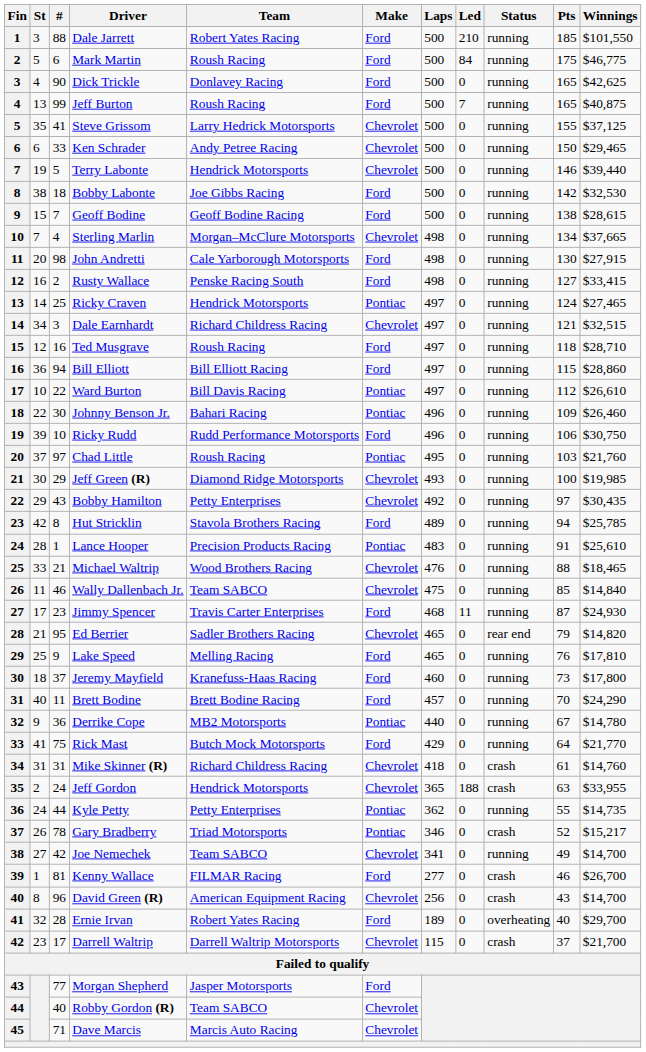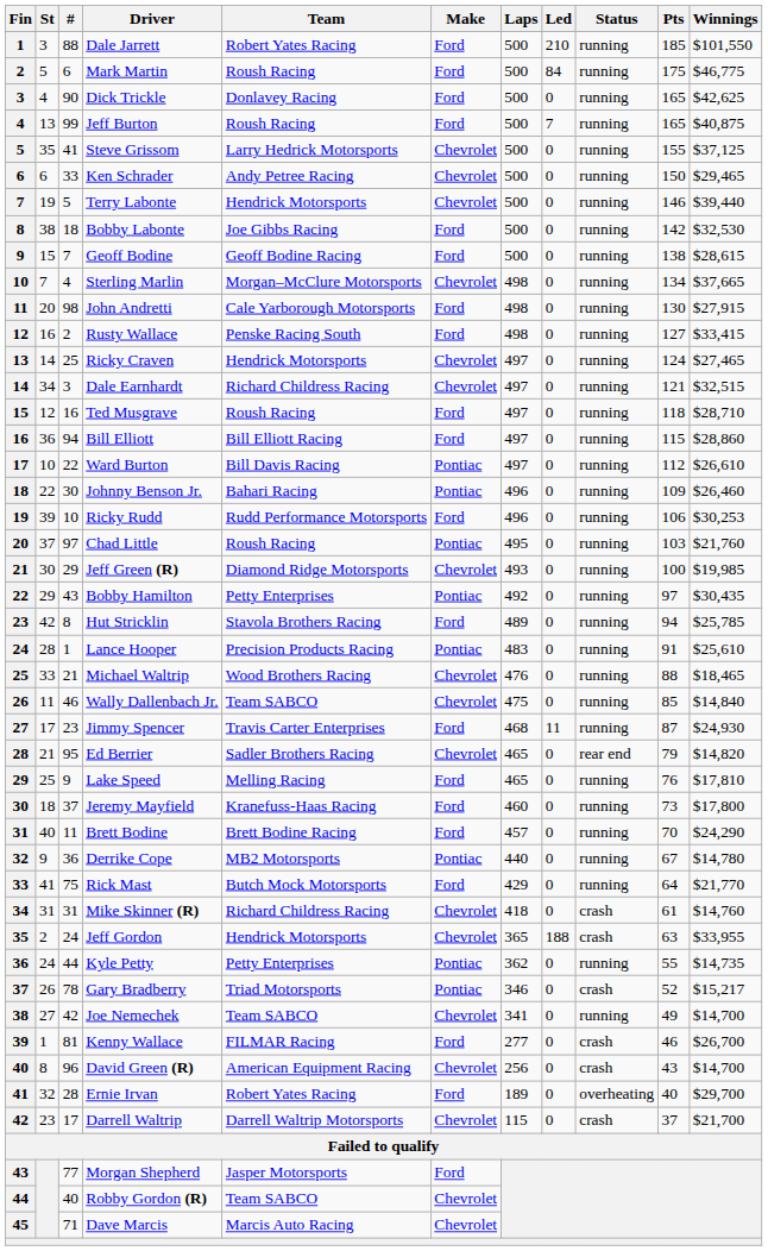Ricky Craven | Make: Pontiac -> Chevrolet
Ricky Rudd | Winnings: $30,750 -> $30,253
Bobby Hamilton | Make: Chevrolet -> Pontiac
